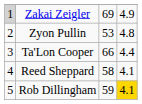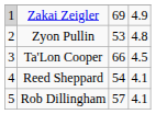Ta'Lon Cooper | column 4: 4.4 -> 4.5
Reed Sheppard | column 3: 58 -> 54
Rob Dillingham | column 3: 59 -> 57
Rob Dillingham | column 4: gold background -> no background
